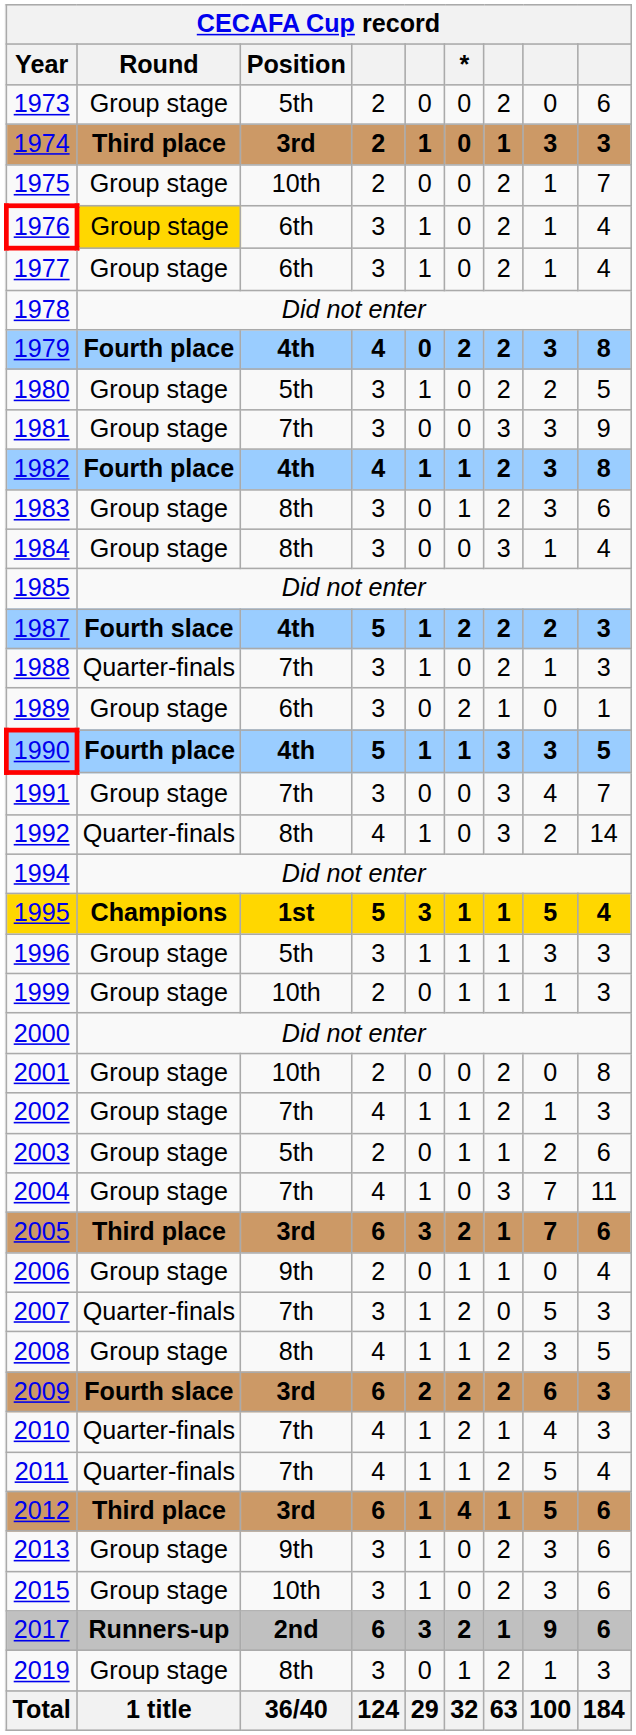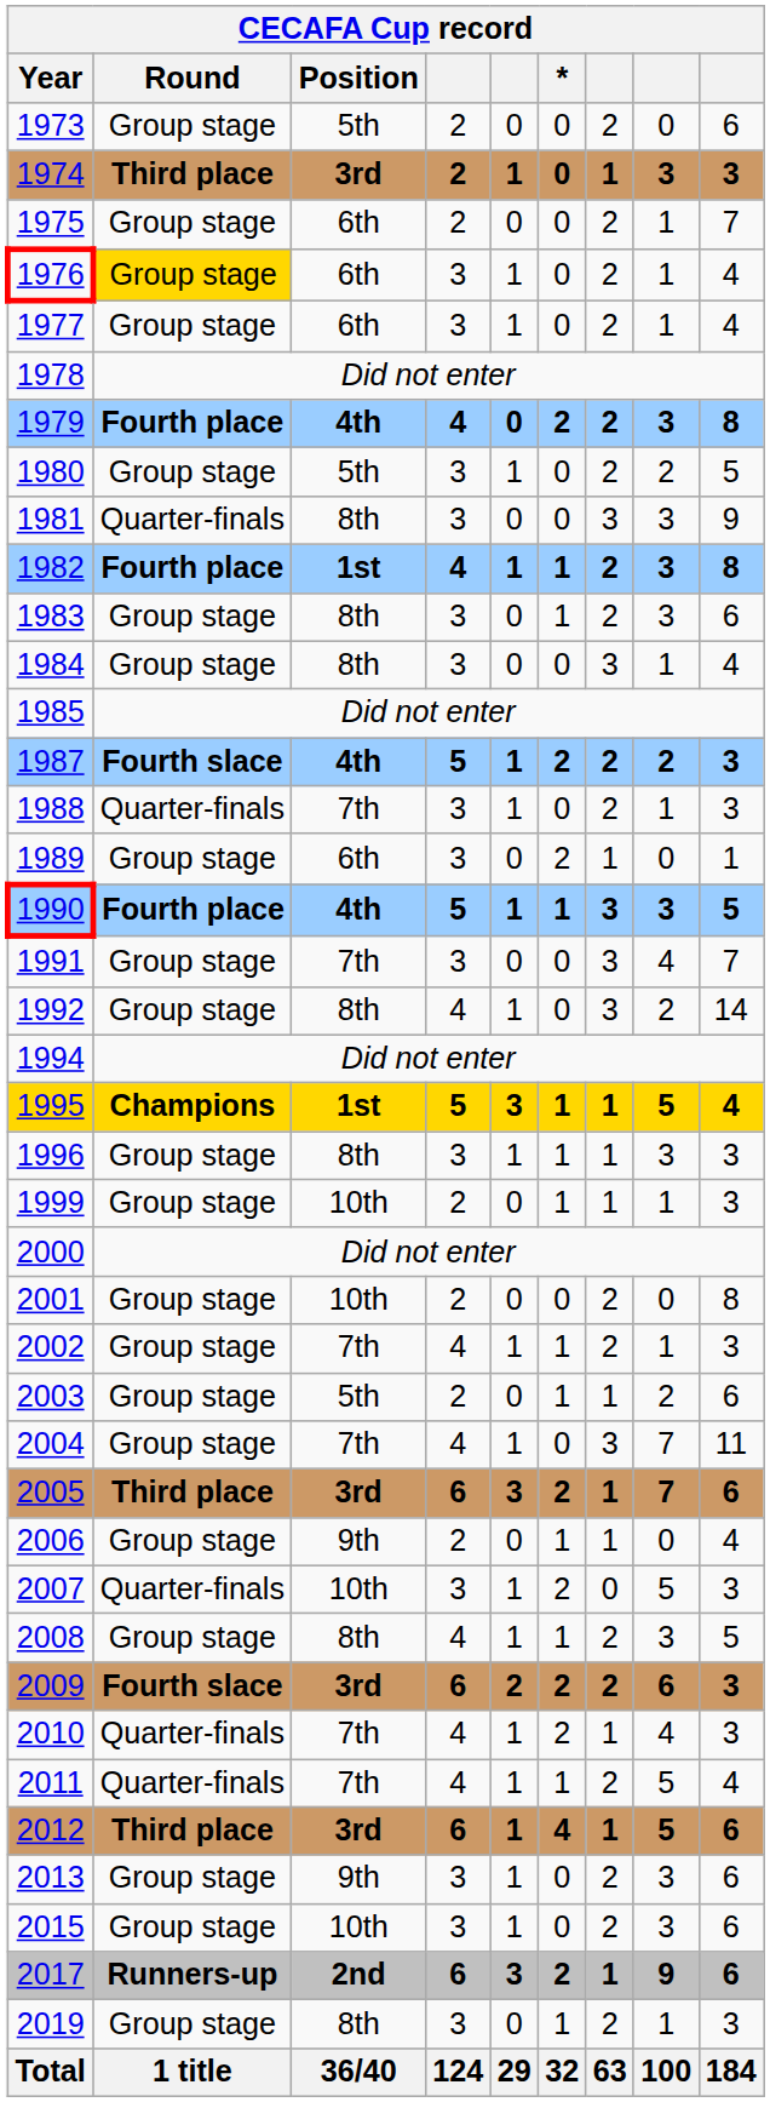1975 | Position: 10th -> 6th
1981 | Round: Group stage -> Quarter-finals
1981 | Position: 7th -> 8th
1982 | Position: 4th -> 1st
1992 | Round: Quarter-finals -> Group stage
1996 | Position: 5th -> 8th
2007 | Position: 7th -> 10th
